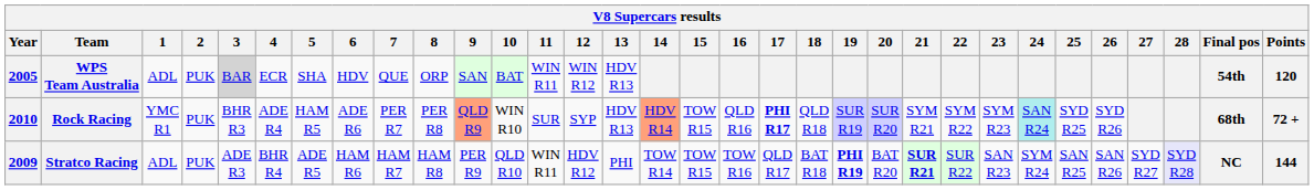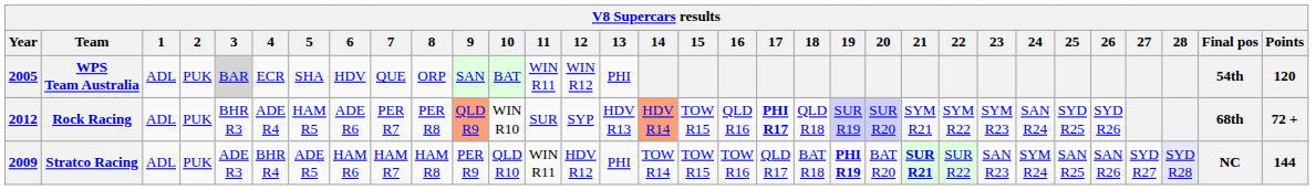WPS Team Australia | 13: HDV R13 -> PHI
Rock Racing | Year: 2010 -> 2012
Rock Racing | 1: YMC R1 -> ADL
Rock Racing | 24: paleturquoise background -> no background
